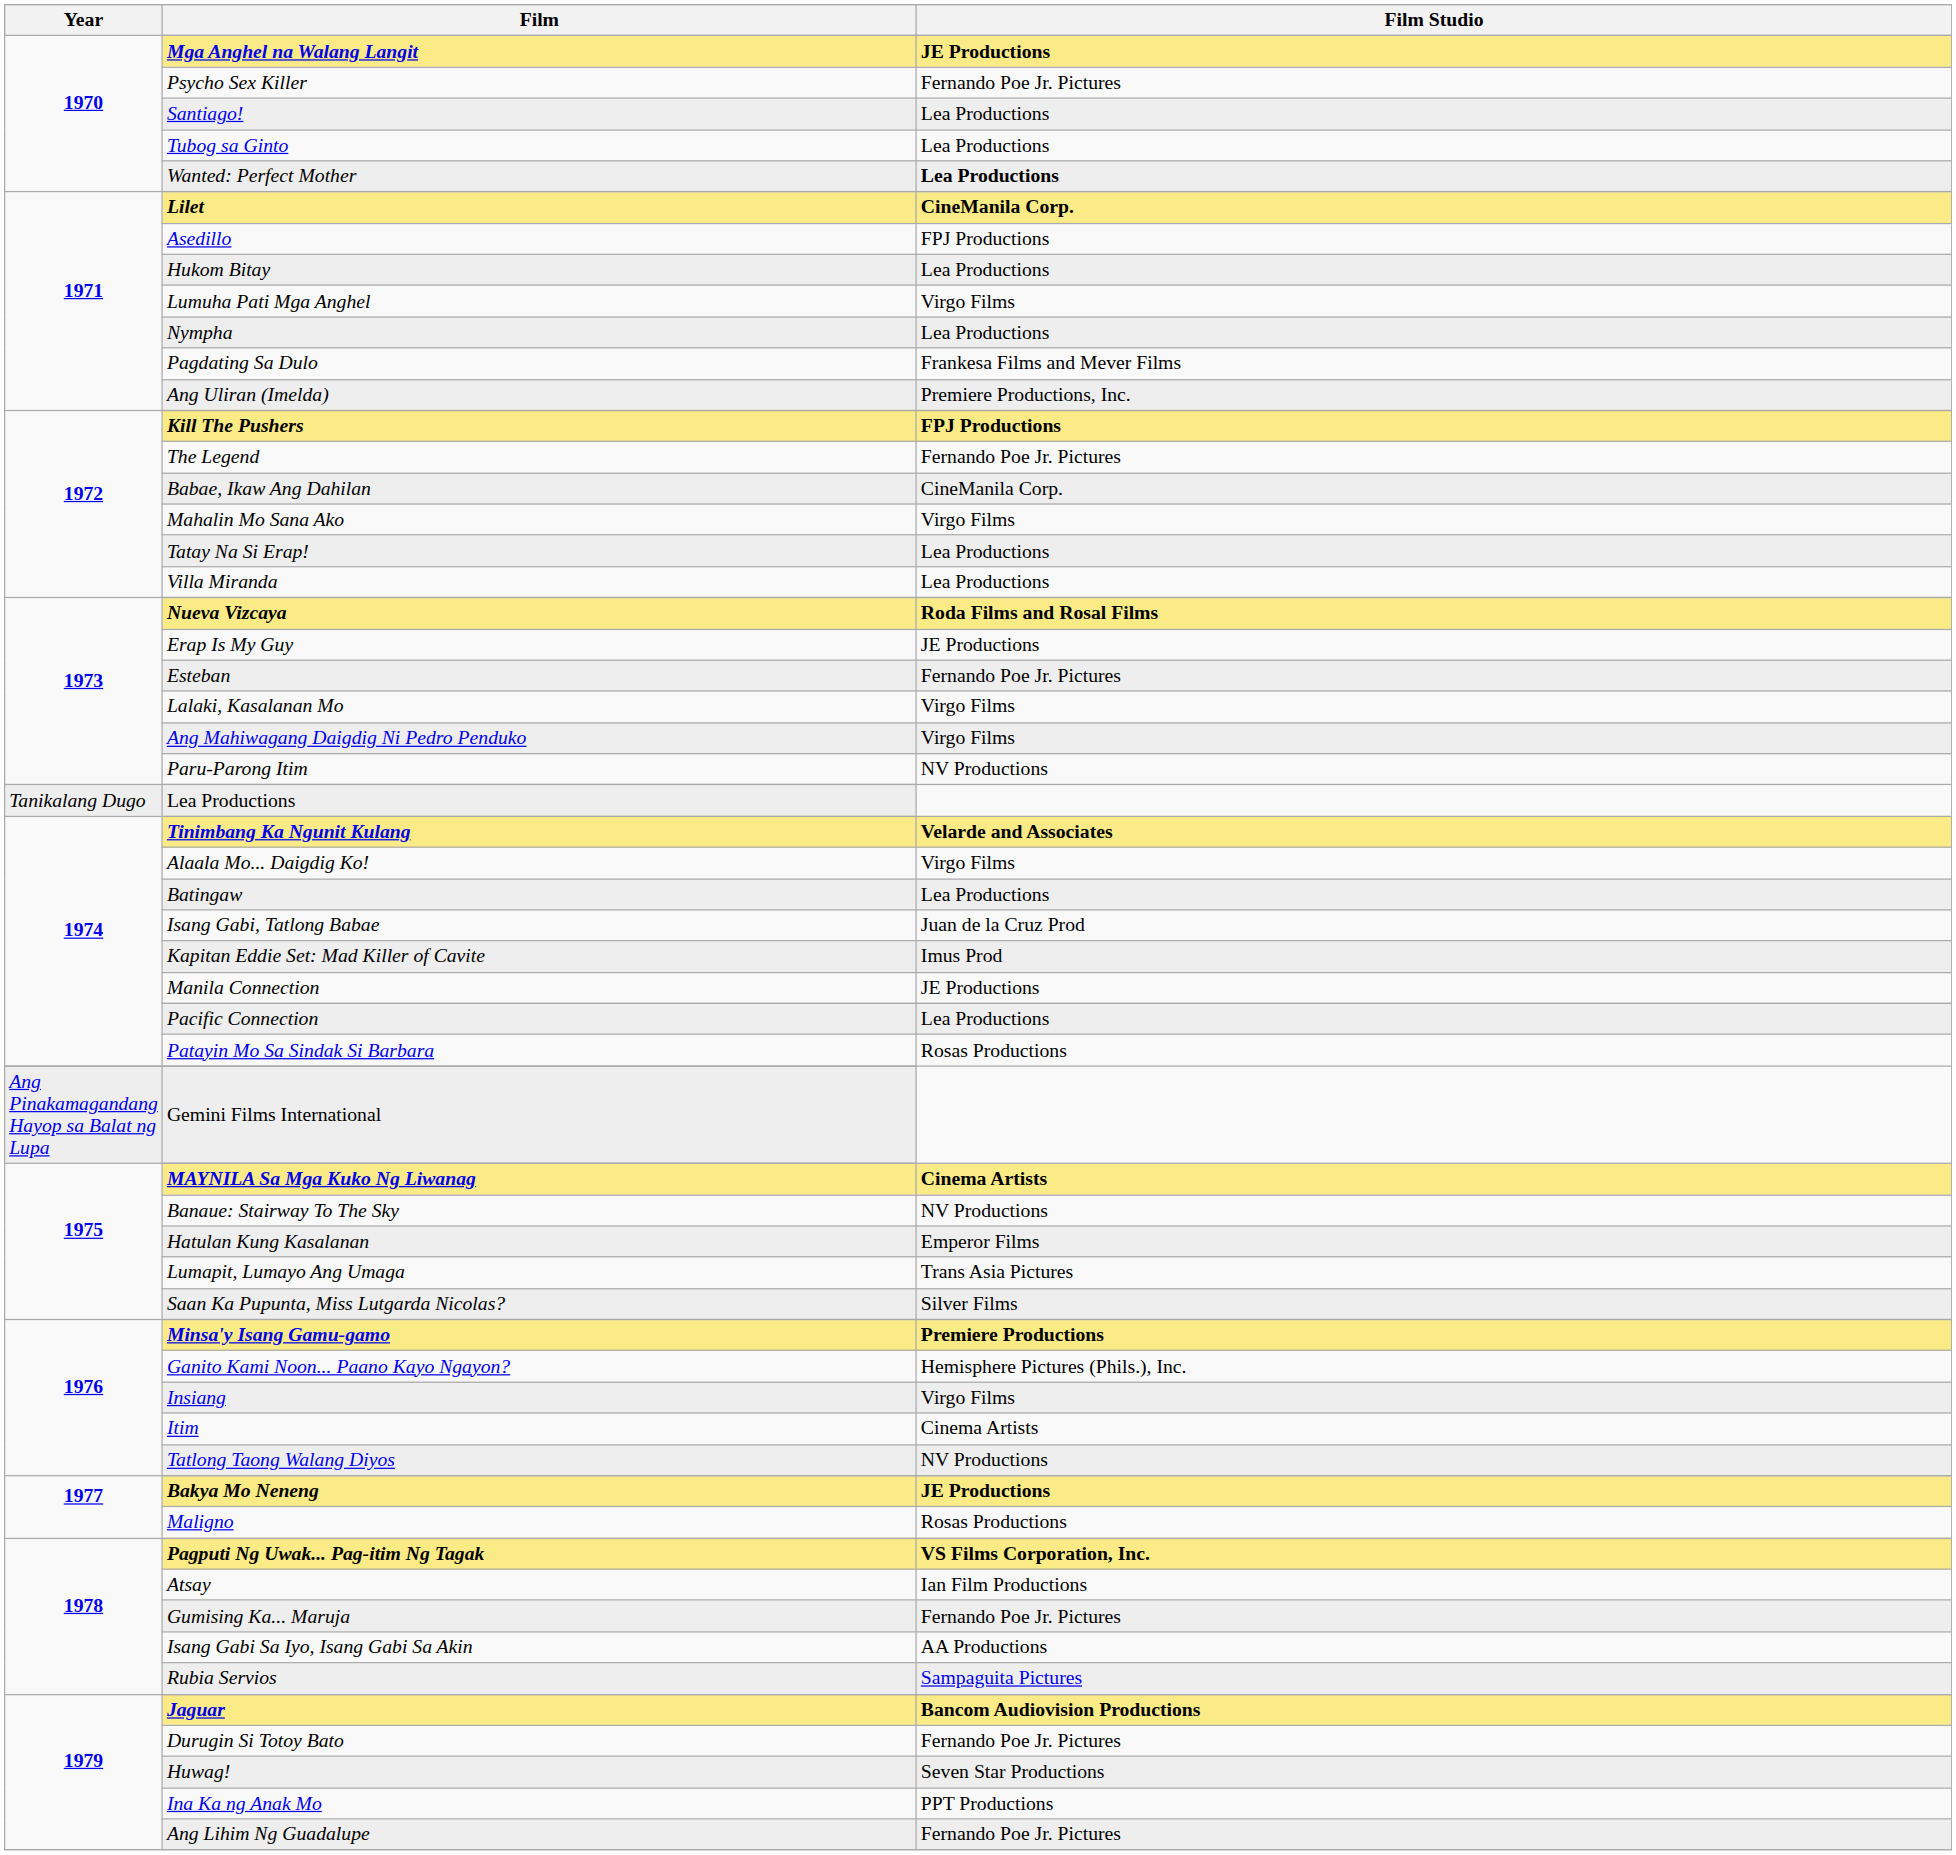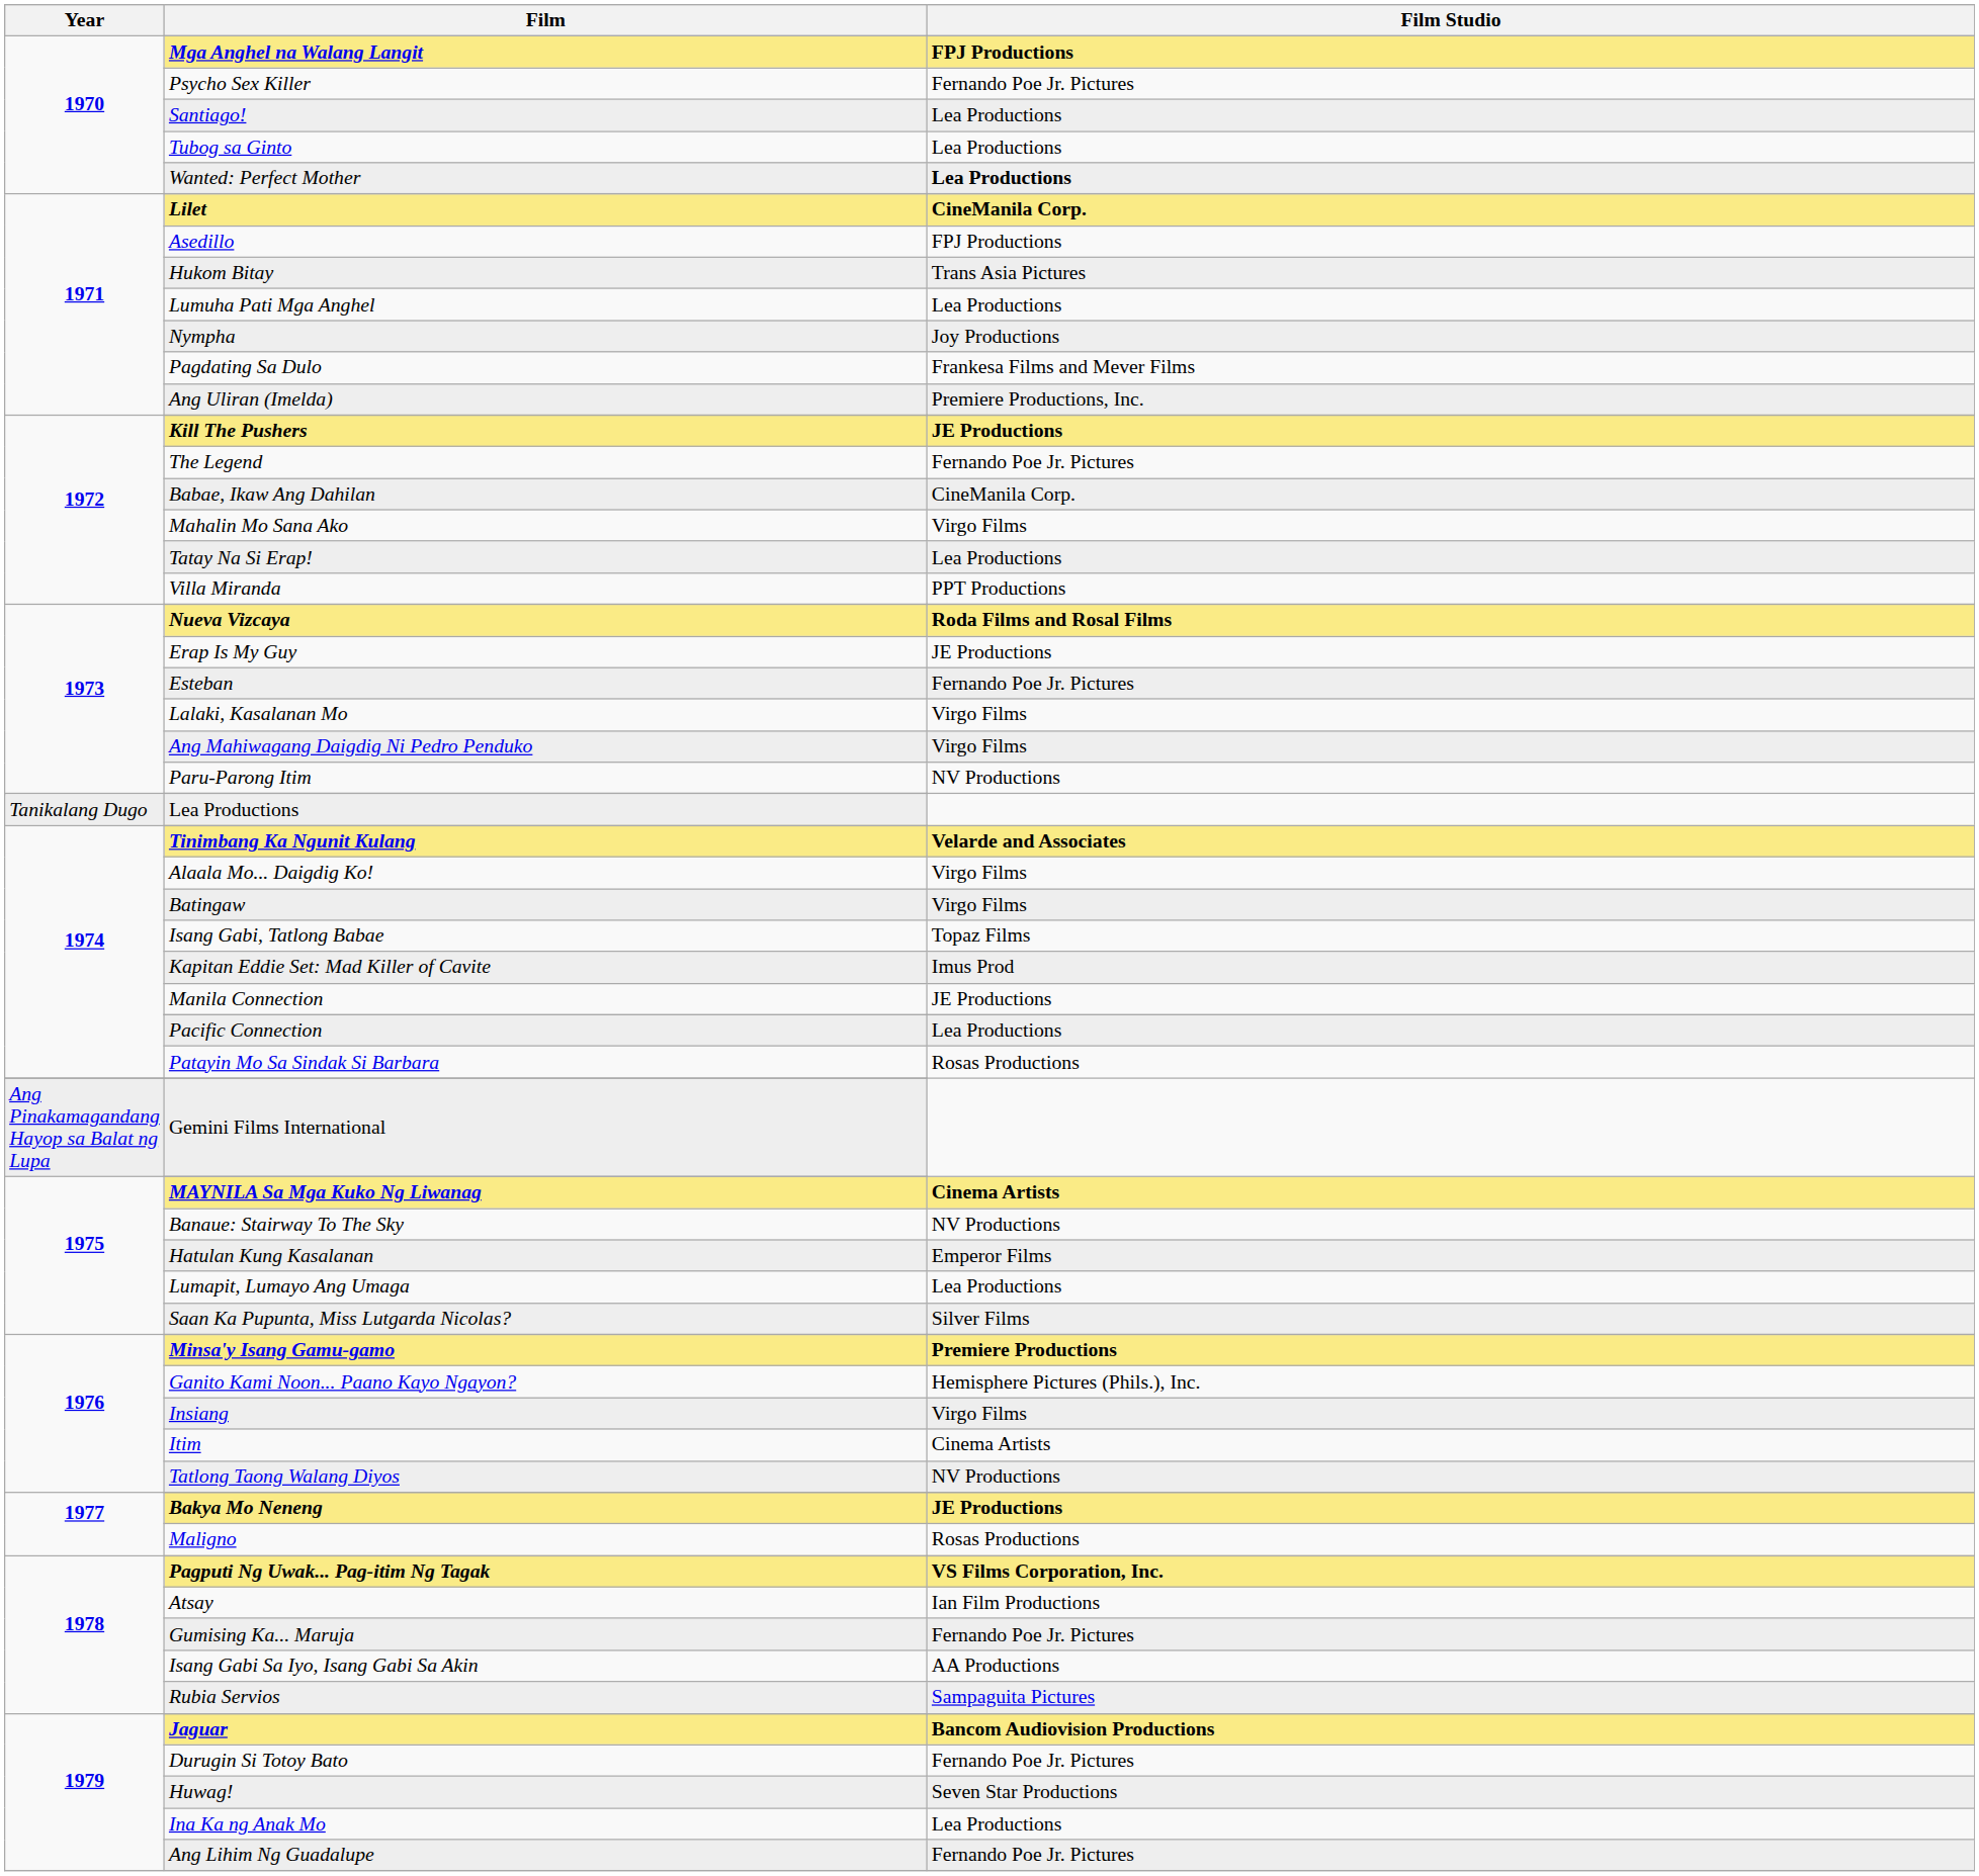Mga Anghel na Walang Langit | Film Studio: JE Productions -> FPJ Productions
Hukom Bitay | Film Studio: Lea Productions -> Trans Asia Pictures
Lumuha Pati Mga Anghel | Film Studio: Virgo Films -> Lea Productions
Nympha | Film Studio: Lea Productions -> Joy Productions
Kill The Pushers | Film Studio: FPJ Productions -> JE Productions
Villa Miranda | Film Studio: Lea Productions -> PPT Productions
Batingaw | Film Studio: Lea Productions -> Virgo Films
Isang Gabi, Tatlong Babae | Film Studio: Juan de la Cruz Prod -> Topaz Films
Lumapit, Lumayo Ang Umaga | Film Studio: Trans Asia Pictures -> Lea Productions
Ina Ka ng Anak Mo | Film Studio: PPT Productions -> Lea Productions
